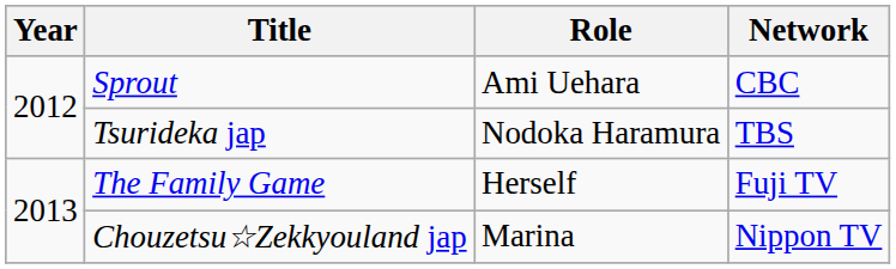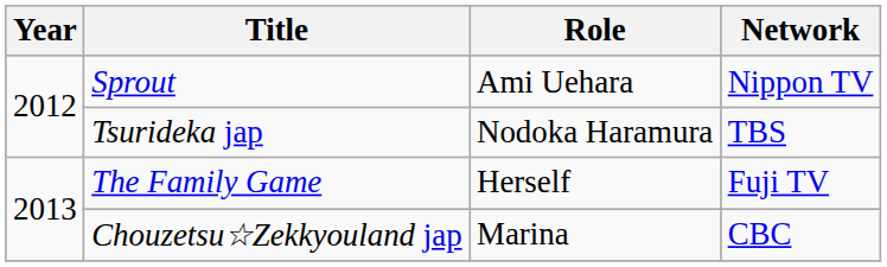Sprout | Network: CBC -> Nippon TV
Chouzetsu☆Zekkyouland jap | Network: Nippon TV -> CBC
